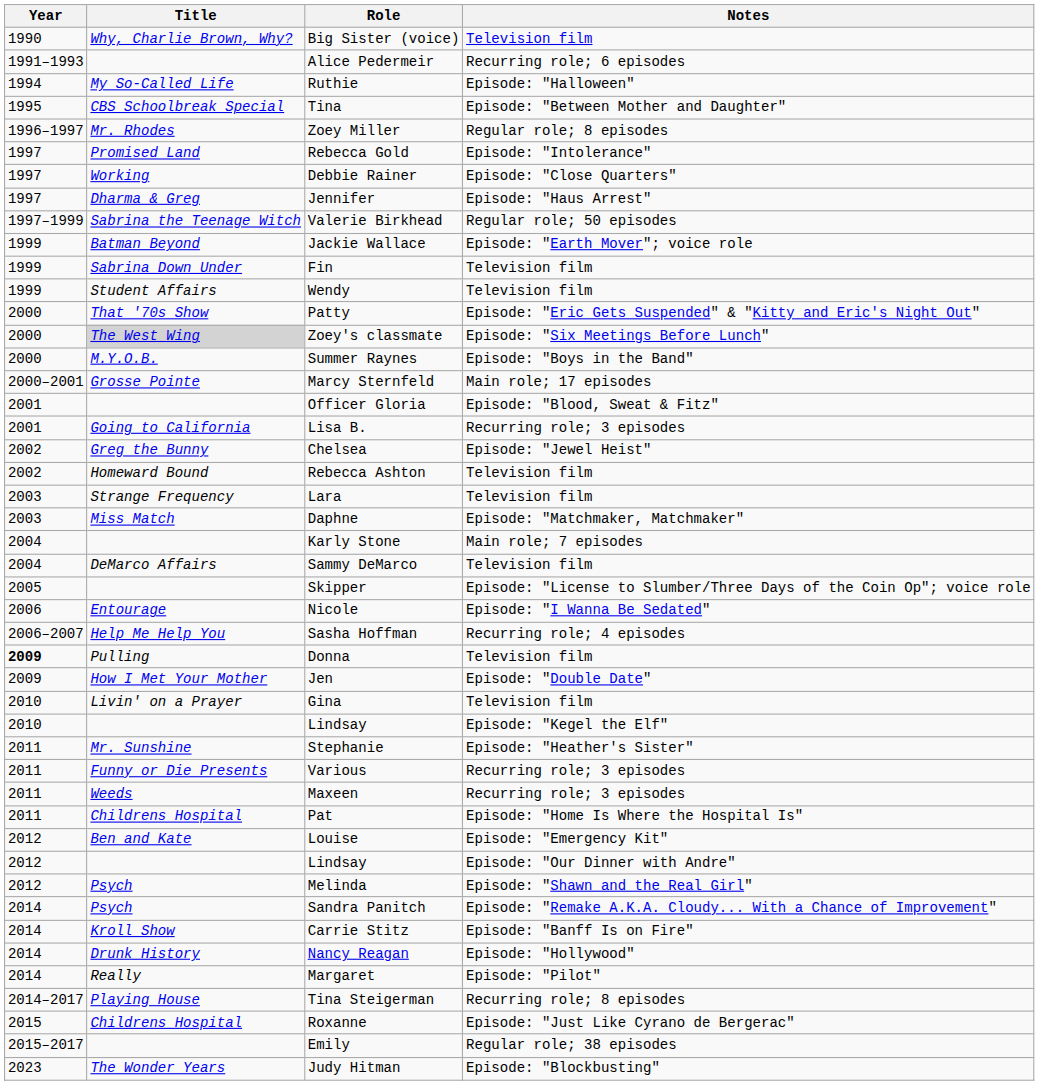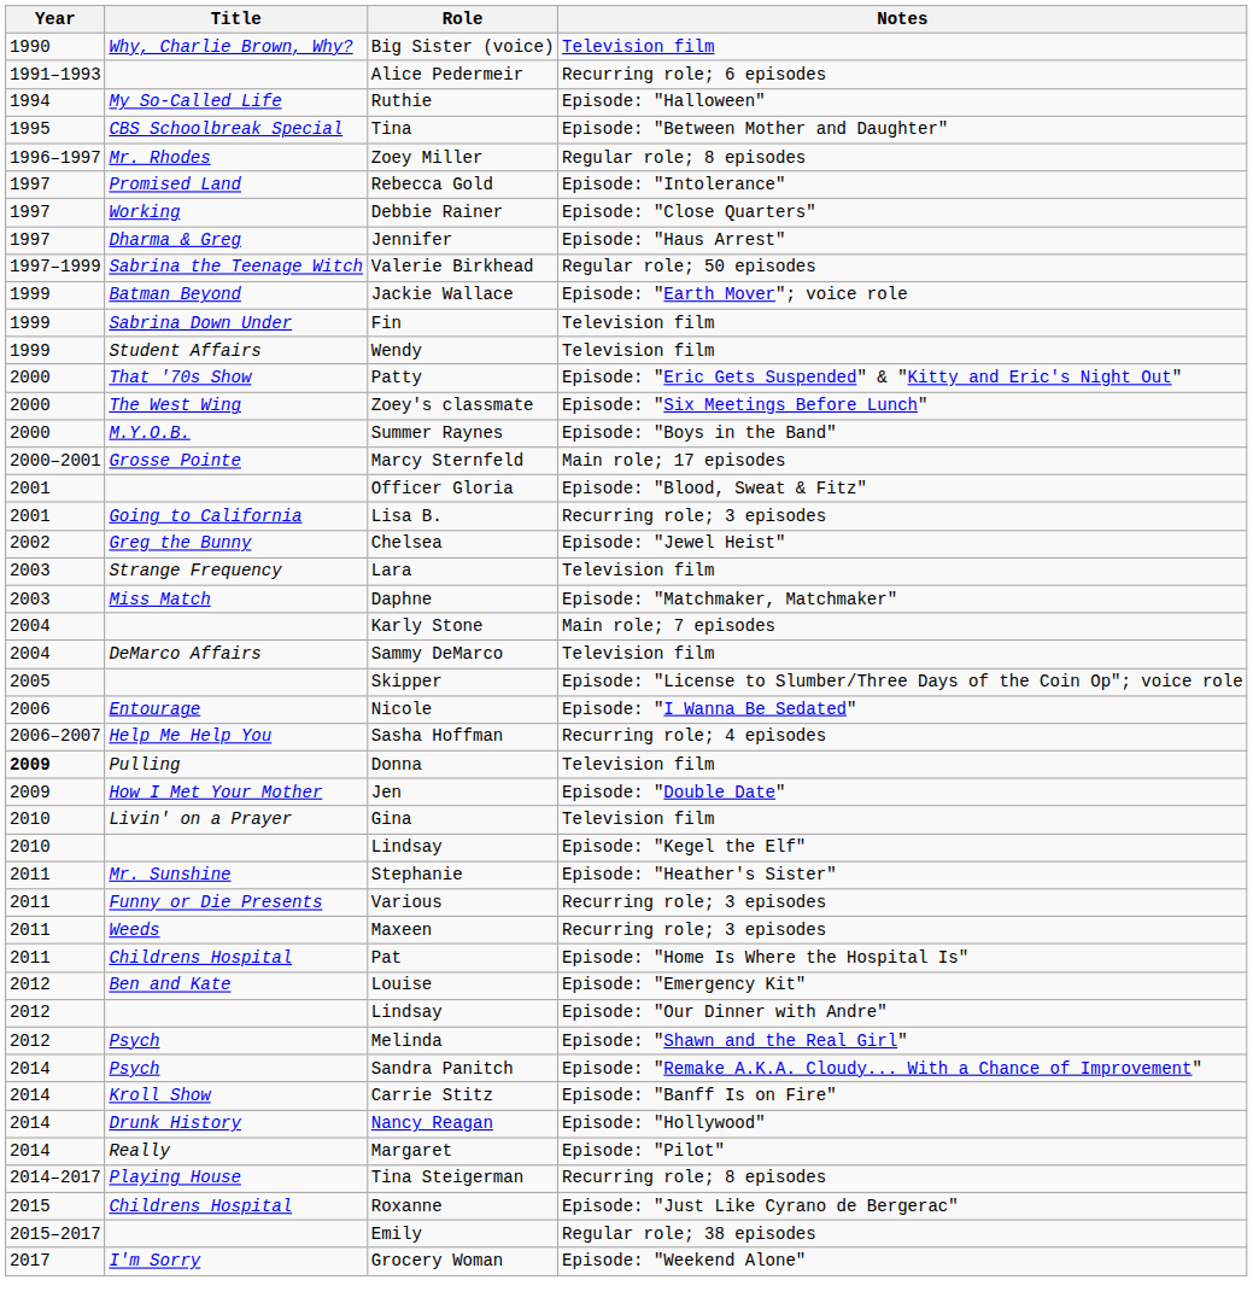Zoey's classmate | Title: lightgrey background -> no background
- row: 2002 | Homeward Bound | Rebecca Ashton | Television film
+ row: 2017 | I'm Sorry | Grocery Woman | Episode: "Weekend Alone"
- row: 2023 | The Wonder Years | Judy Hitman | Episode: "Blockbusting"
